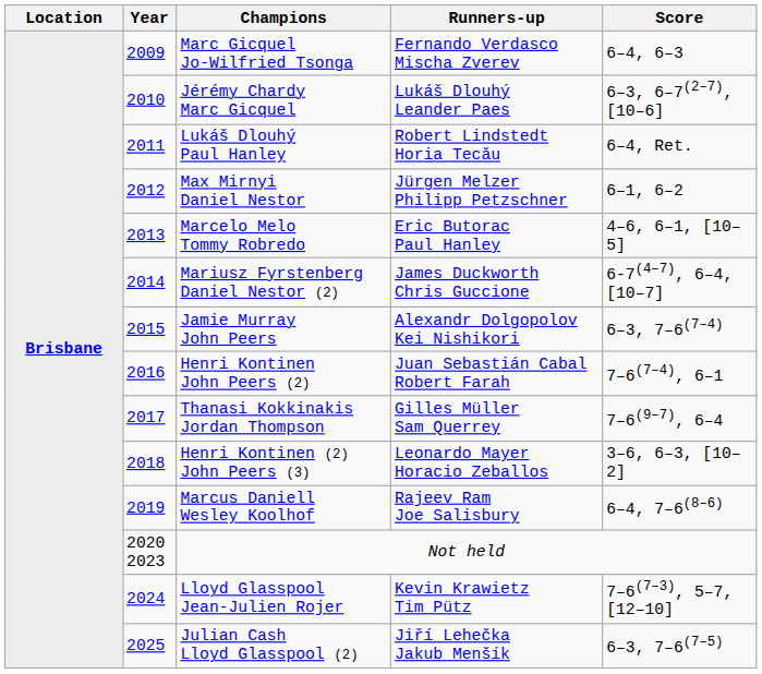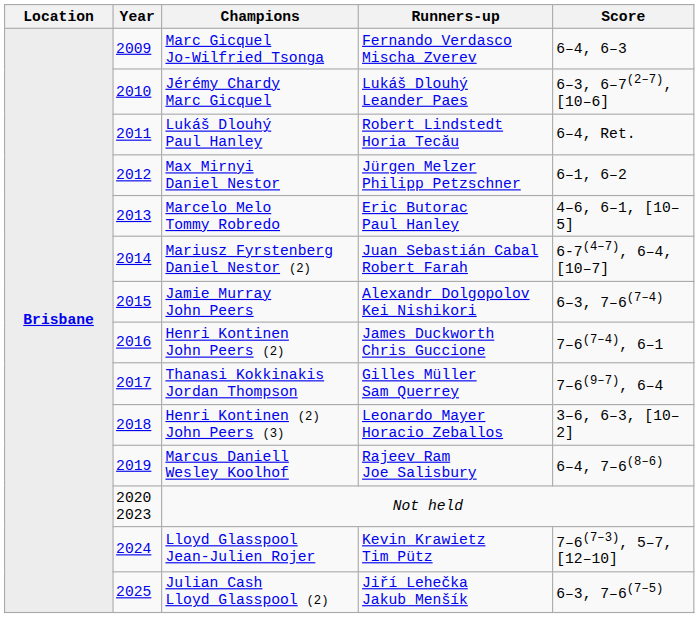Mariusz Fyrstenberg Daniel Nestor (2) | Runners-up: James Duckworth Chris Guccione -> Juan Sebastián Cabal Robert Farah
Henri Kontinen John Peers (2) | Runners-up: Juan Sebastián Cabal Robert Farah -> James Duckworth Chris Guccione
